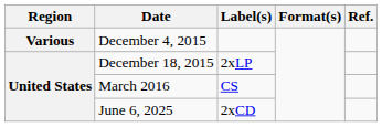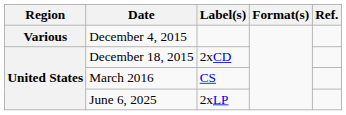December 18, 2015 | Label(s): 2xLP -> 2xCD
June 6, 2025 | Label(s): 2xCD -> 2xLP
